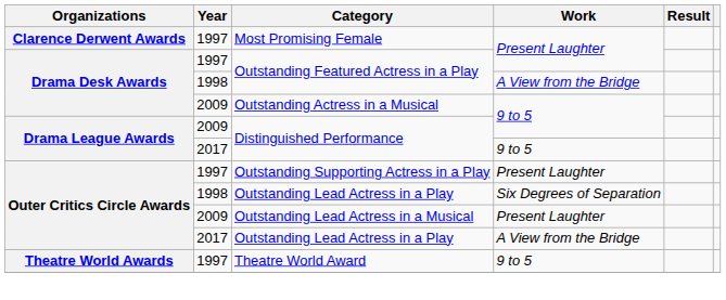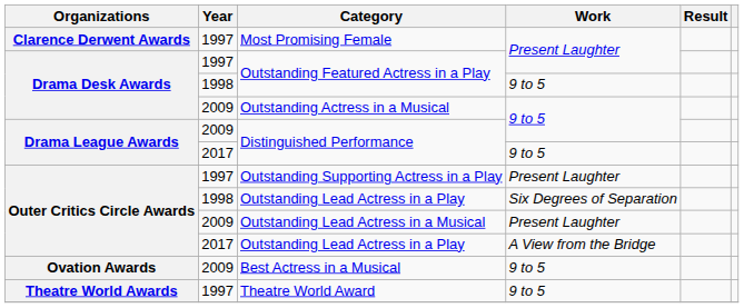1998 / Outstanding Featured Actress in a Play | Work: A View from the Bridge -> 9 to 5
+ row: Ovation Awards | 2009 | Best Actress in a Musical | 9 to 5
